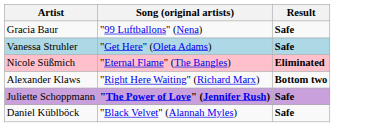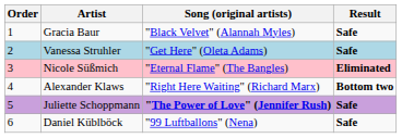+ column: Order | 1 | 2 | 3 | 4 | 5 | 6
Gracia Baur | Song (original artists): "99 Luftballons" (Nena) -> "Black Velvet" (Alannah Myles)
Daniel Küblböck | Song (original artists): "Black Velvet" (Alannah Myles) -> "99 Luftballons" (Nena)
